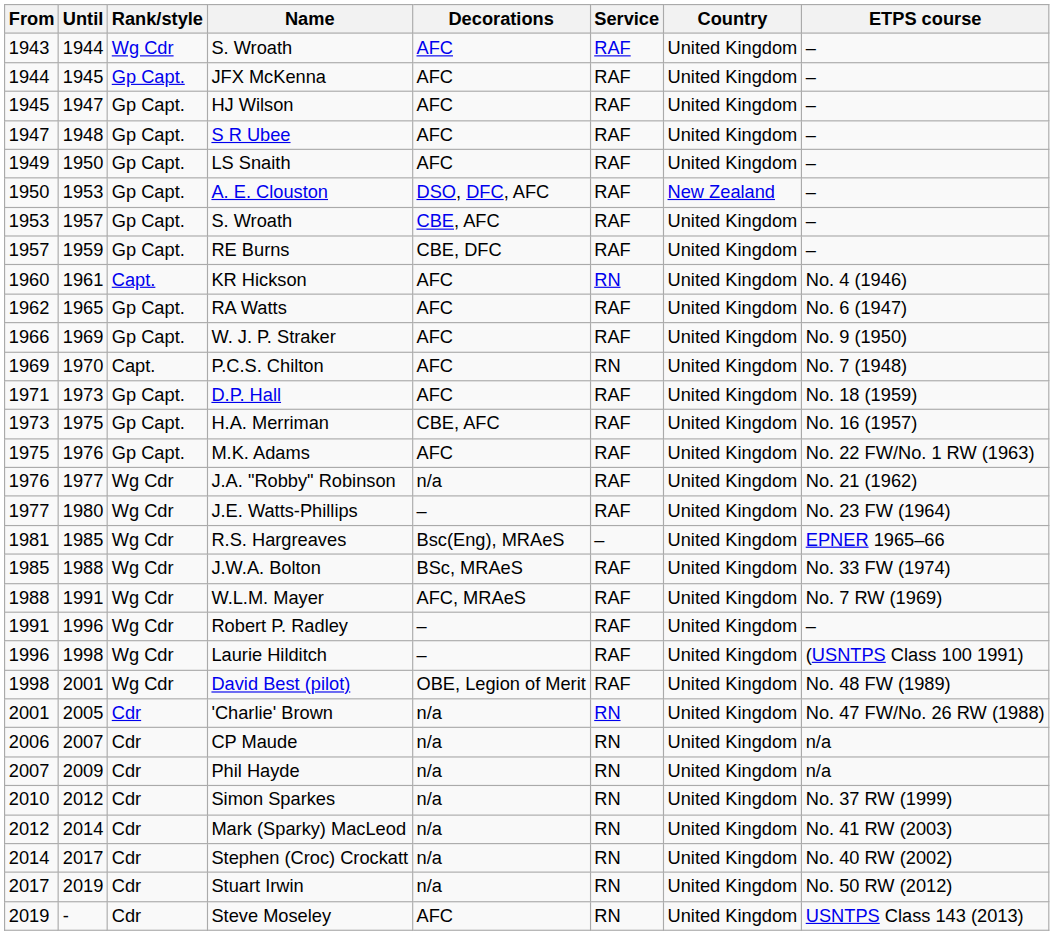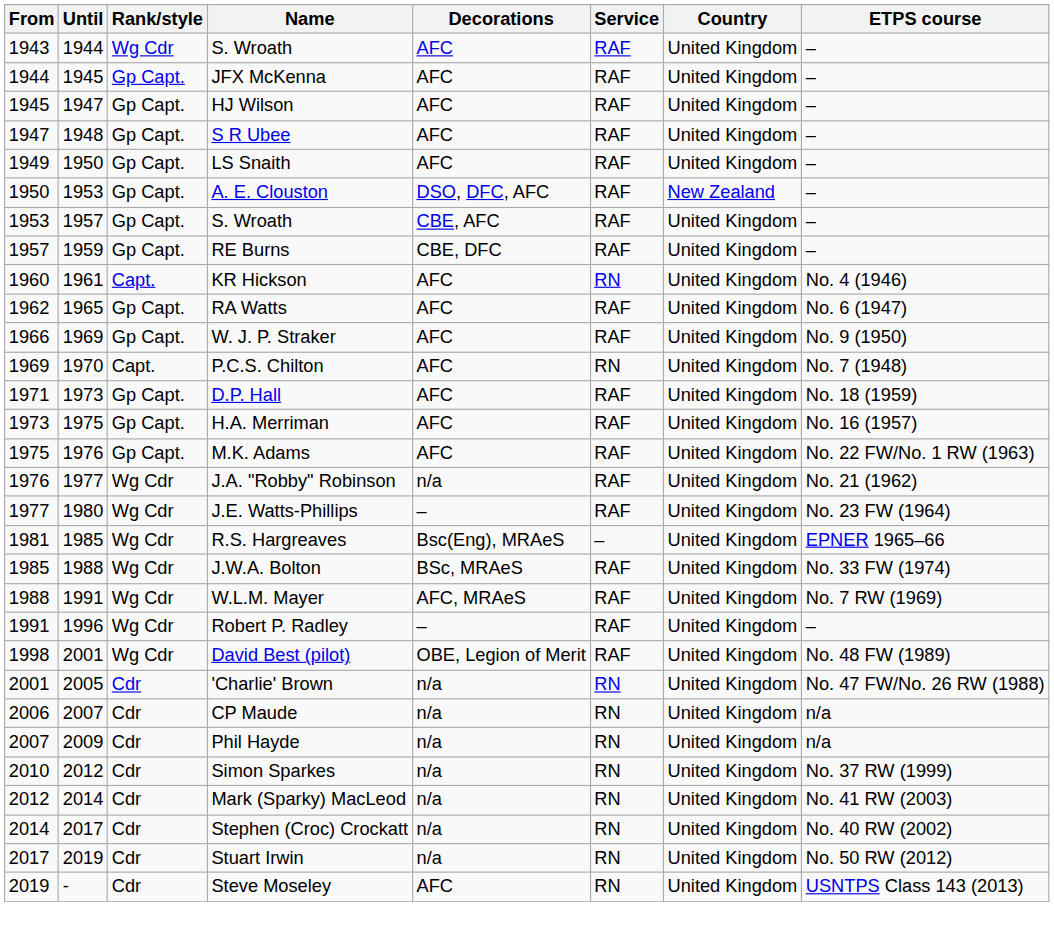H.A. Merriman | Decorations: CBE, AFC -> AFC
- row: 1996 | 1998 | Wg Cdr | Laurie Hilditch | – | RAF | United Kingdom | (USNTPS Class 100 1991)
